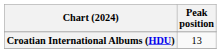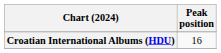Croatian International Albums (HDU) | Peak position: 13 -> 16
